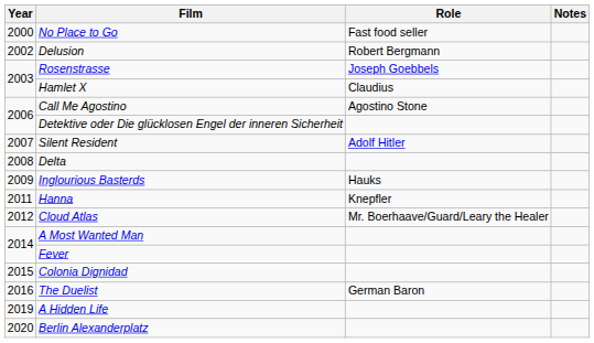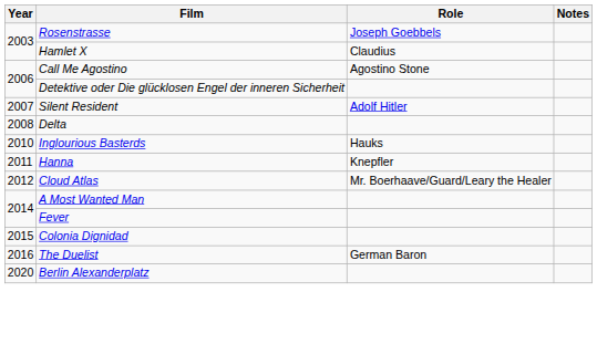- row: 2000 | No Place to Go | Fast food seller
- row: 2002 | Delusion | Robert Bergmann
Inglourious Basterds | Year: 2009 -> 2010
- row: 2019 | A Hidden Life
